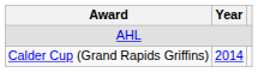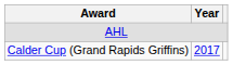Calder Cup (Grand Rapids Griffins) | Year: 2014 -> 2017
